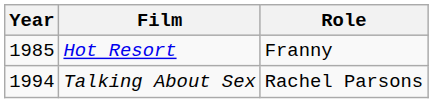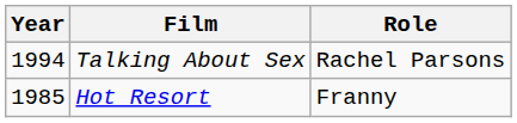rows swapped: Talking About Sex <-> Hot Resort
